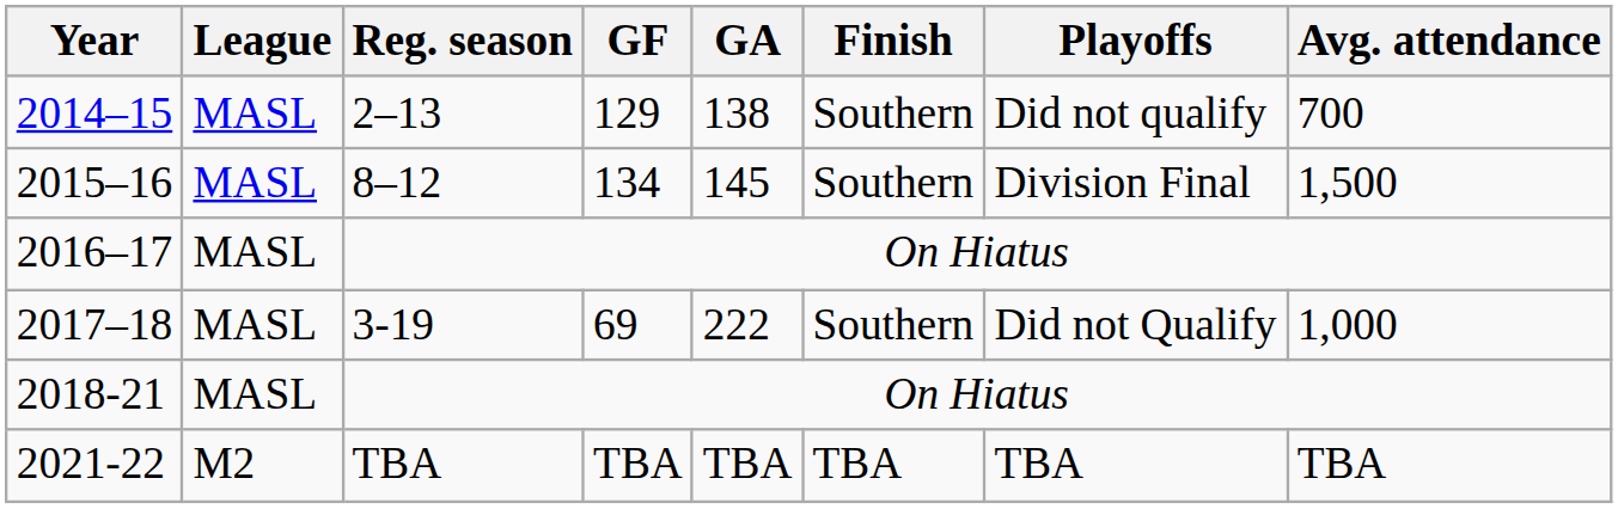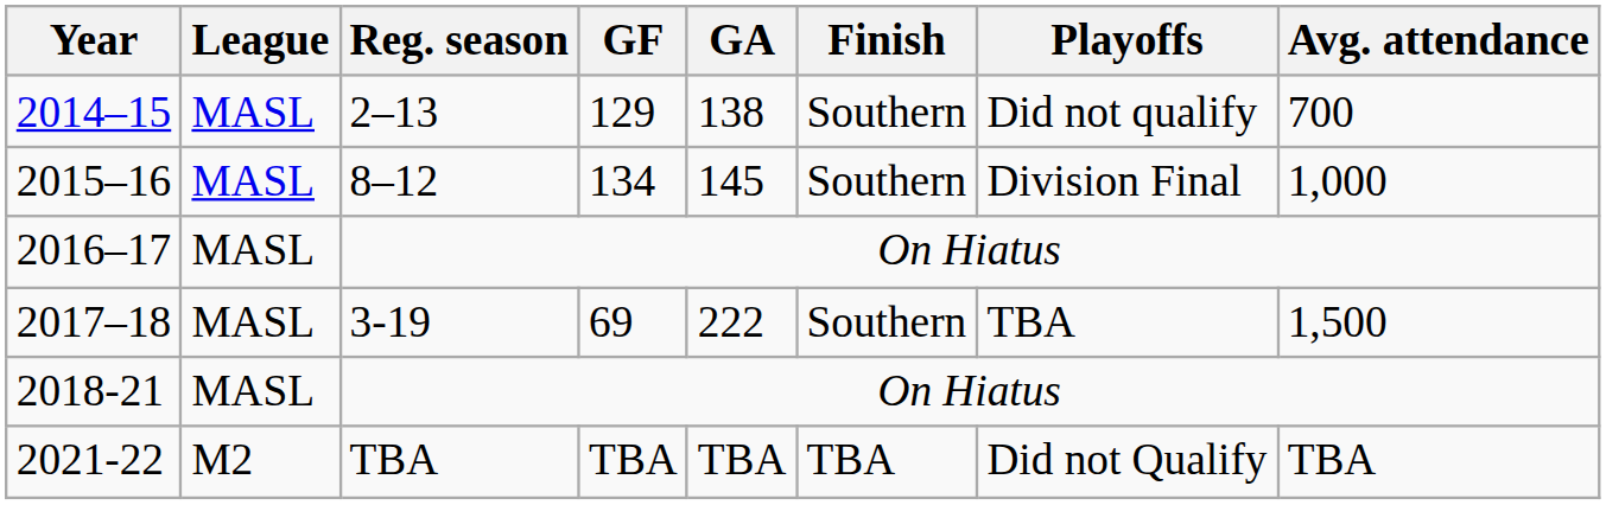2015–16 | Avg. attendance: 1,500 -> 1,000
2017–18 | Playoffs: Did not Qualify -> TBA
2017–18 | Avg. attendance: 1,000 -> 1,500
2021-22 | Playoffs: TBA -> Did not Qualify
